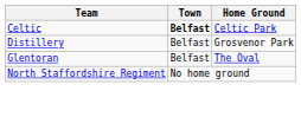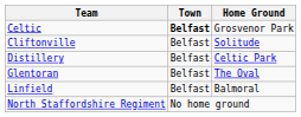Celtic | Home Ground: Celtic Park -> Grosvenor Park
+ row: Cliftonville | Belfast | Solitude
Distillery | Home Ground: Grosvenor Park -> Celtic Park
+ row: Linfield | Belfast | Balmoral
